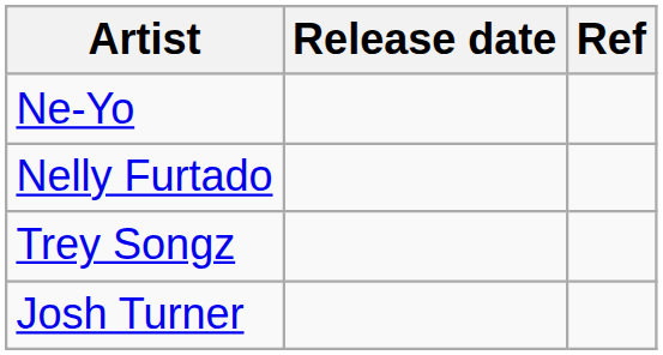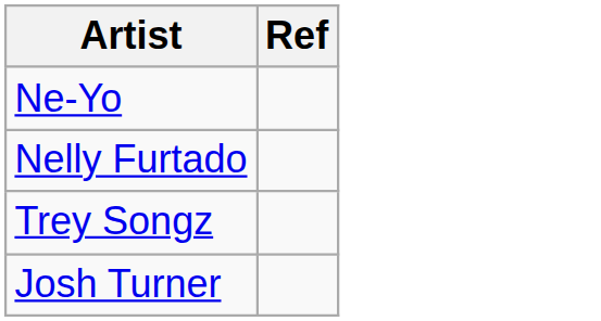- column: Release date
